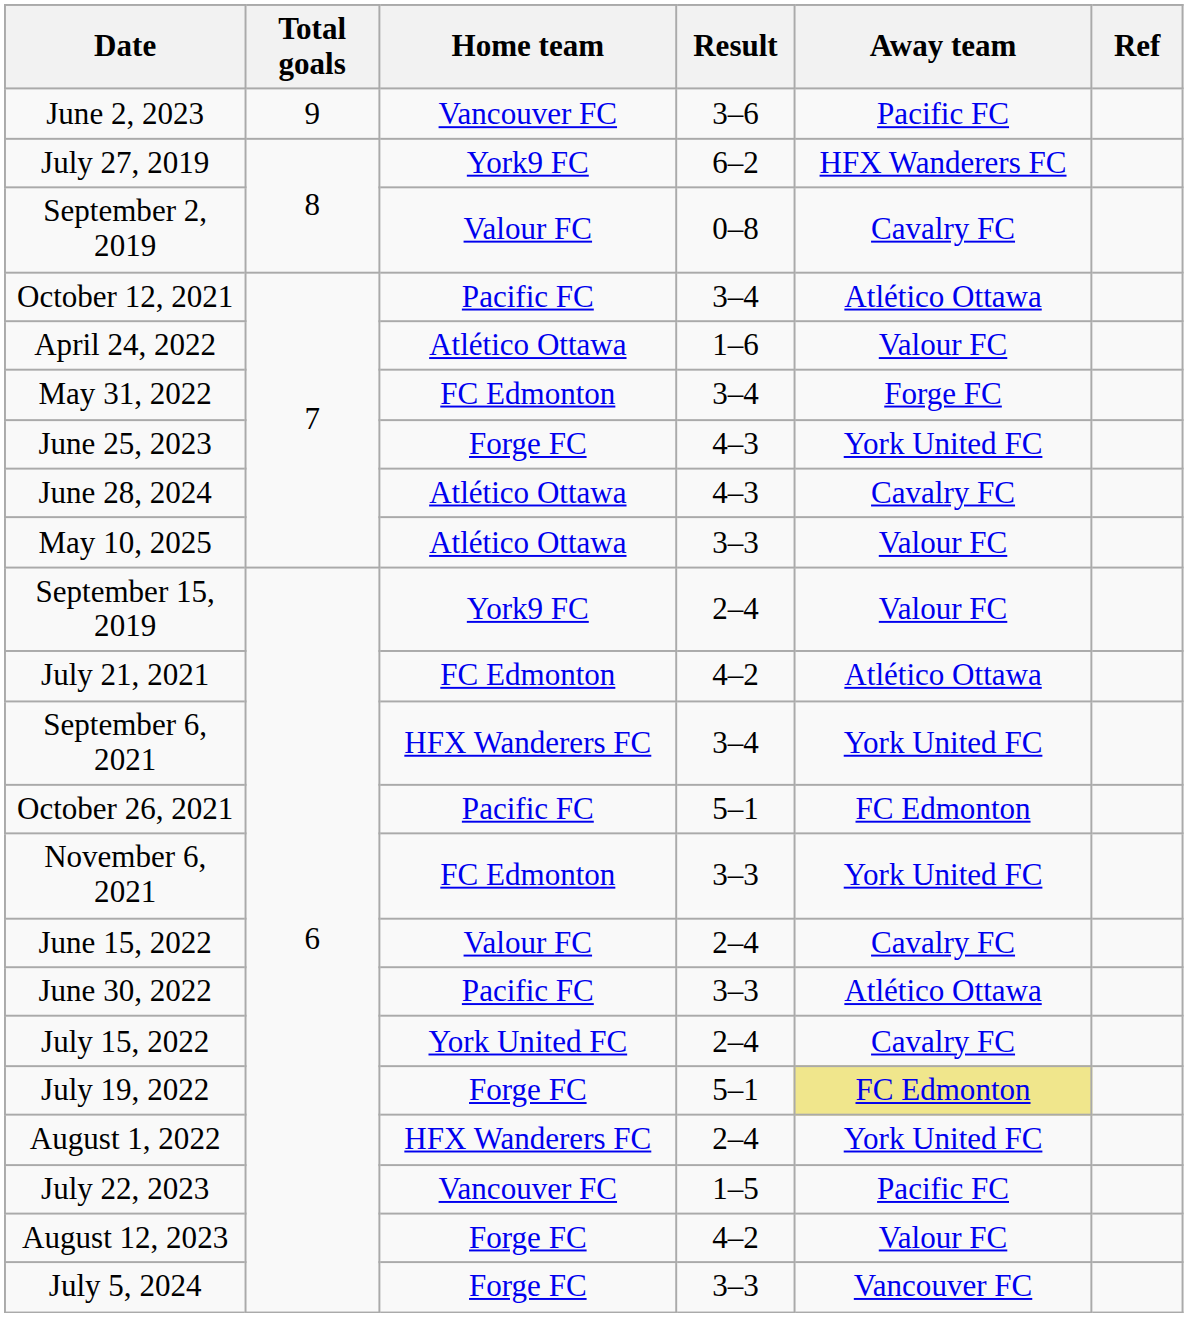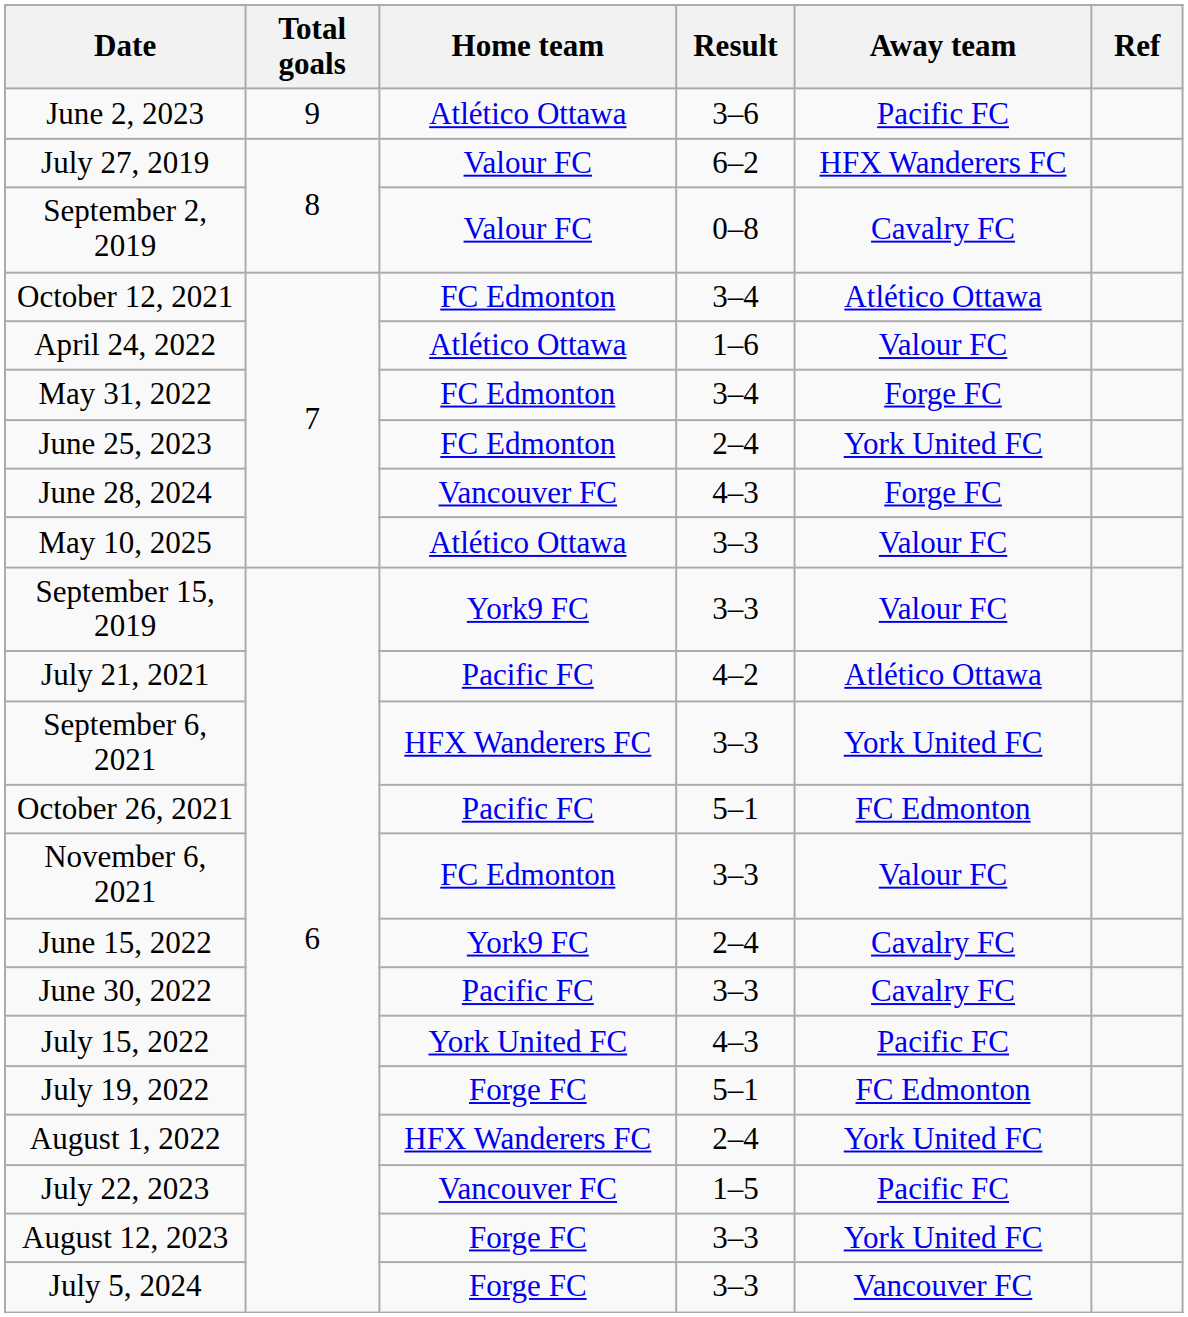June 2, 2023 | Home team: Vancouver FC -> Atlético Ottawa
July 27, 2019 | Home team: York9 FC -> Valour FC
October 12, 2021 | Home team: Pacific FC -> FC Edmonton
June 25, 2023 | Home team: Forge FC -> FC Edmonton
June 25, 2023 | Result: 4–3 -> 2–4
June 28, 2024 | Home team: Atlético Ottawa -> Vancouver FC
June 28, 2024 | Away team: Cavalry FC -> Forge FC
September 15, 2019 | Result: 2–4 -> 3–3
July 21, 2021 | Home team: FC Edmonton -> Pacific FC
September 6, 2021 | Result: 3–4 -> 3–3
November 6, 2021 | Away team: York United FC -> Valour FC
June 15, 2022 | Home team: Valour FC -> York9 FC
June 30, 2022 | Away team: Atlético Ottawa -> Cavalry FC
July 15, 2022 | Result: 2–4 -> 4–3
July 15, 2022 | Away team: Cavalry FC -> Pacific FC
July 19, 2022 | Away team: khaki background -> no background
August 12, 2023 | Result: 4–2 -> 3–3
August 12, 2023 | Away team: Valour FC -> York United FC
